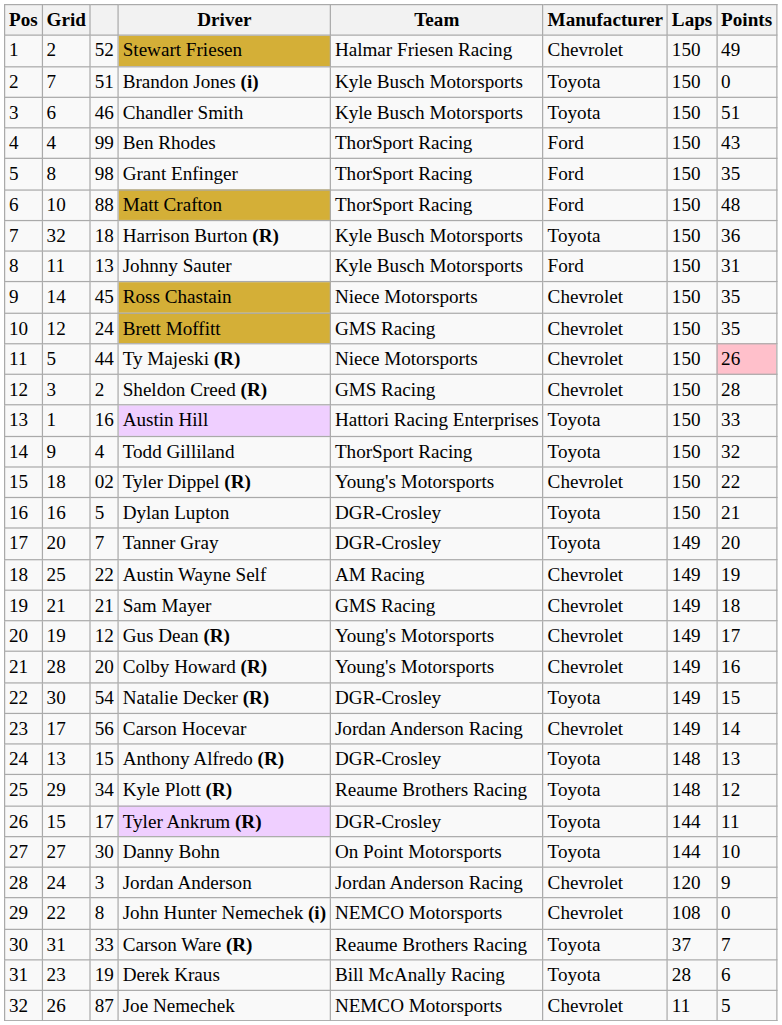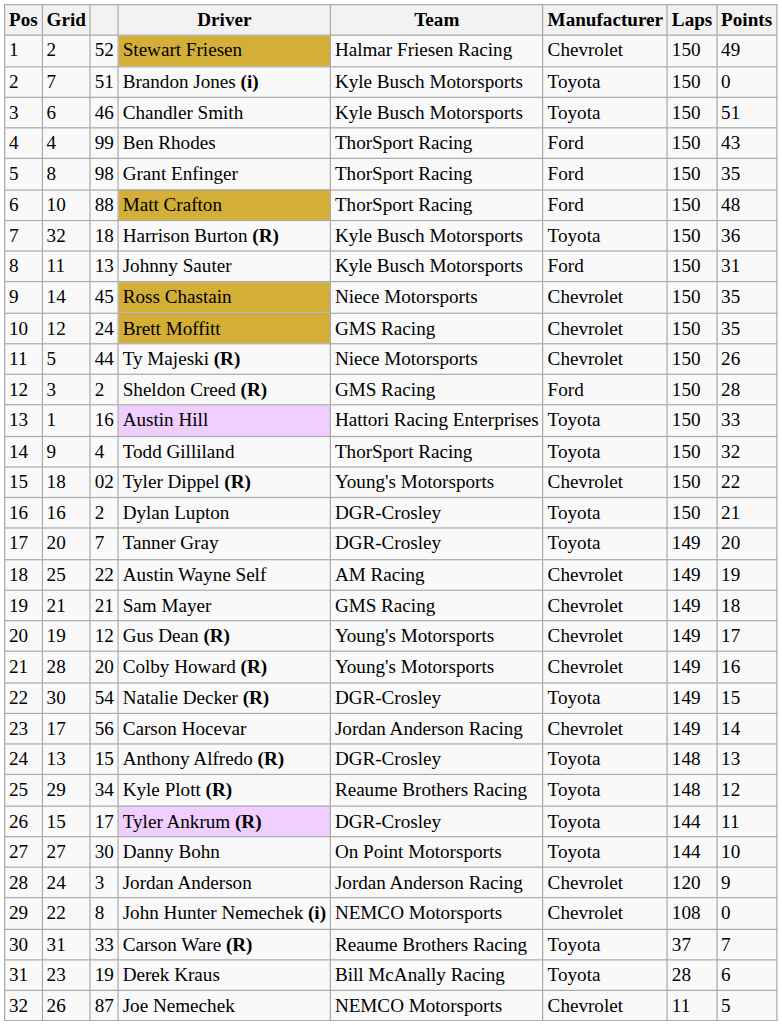Ty Majeski (R) | Points: pink background -> no background
Sheldon Creed (R) | Manufacturer: Chevrolet -> Ford
Dylan Lupton | column 3: 5 -> 2
